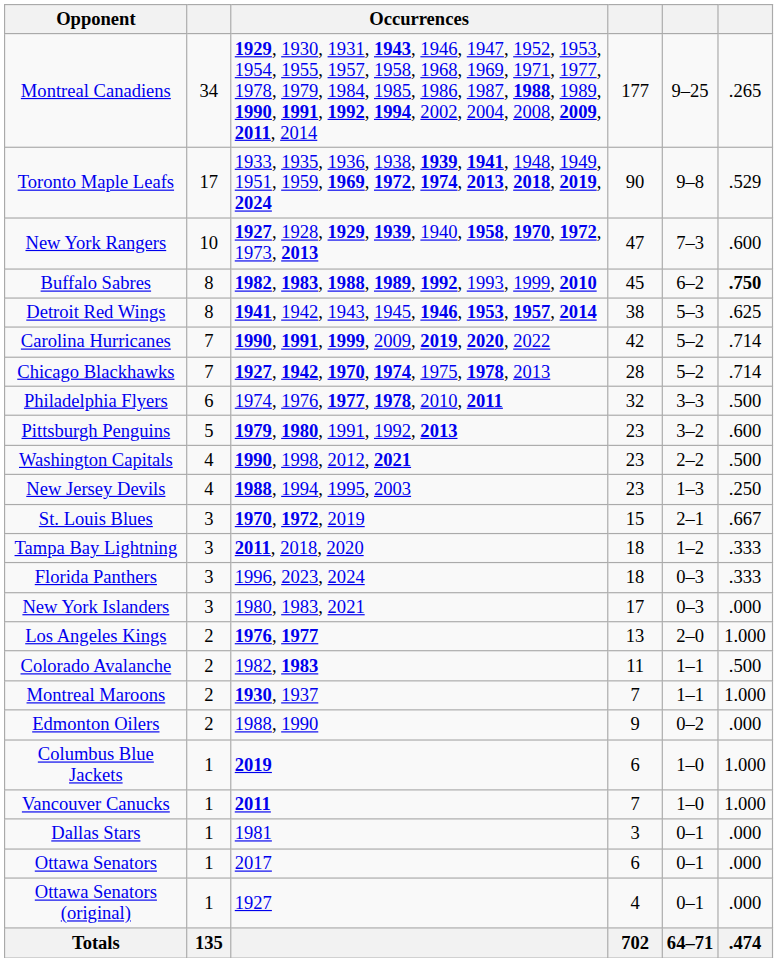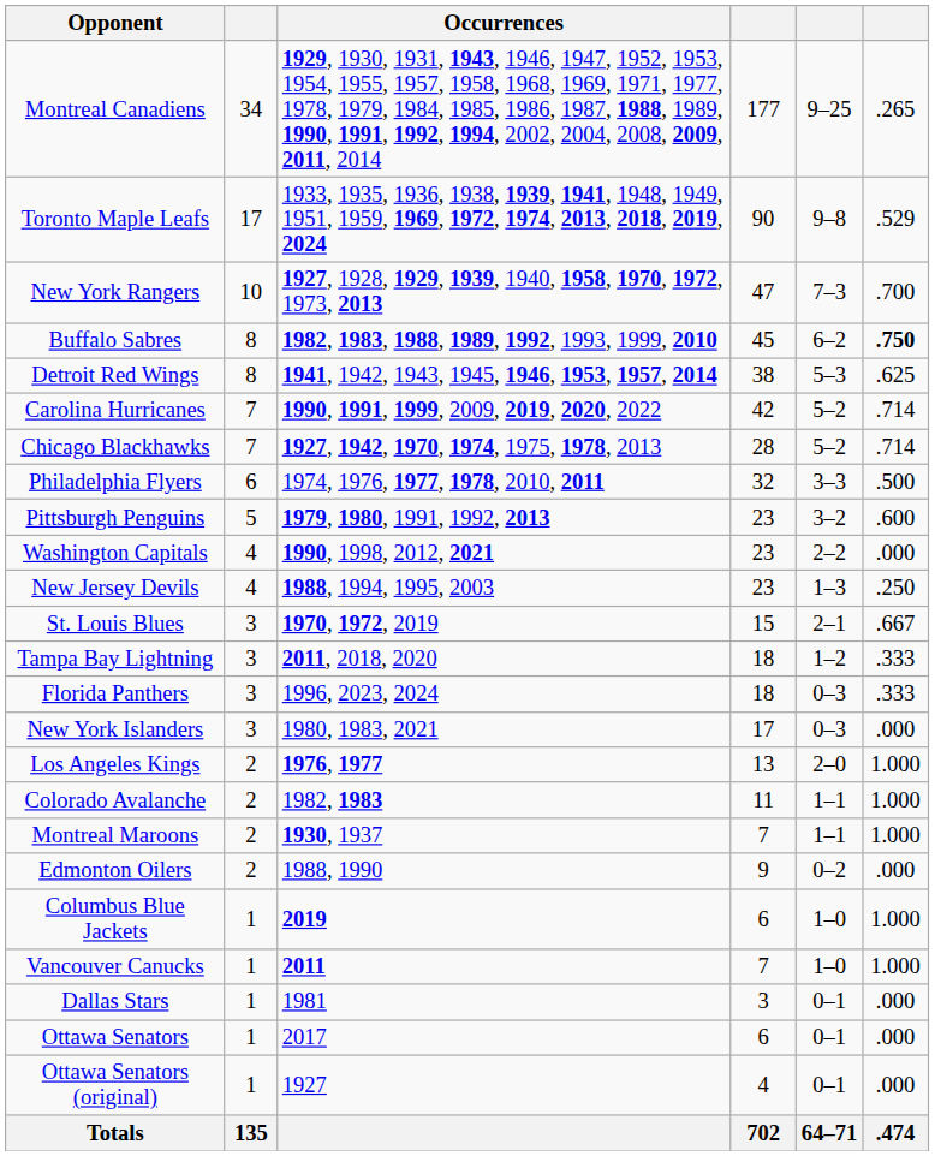New York Rangers | column 6: .600 -> .700
Washington Capitals | column 6: .500 -> .000
Colorado Avalanche | column 6: .500 -> 1.000
